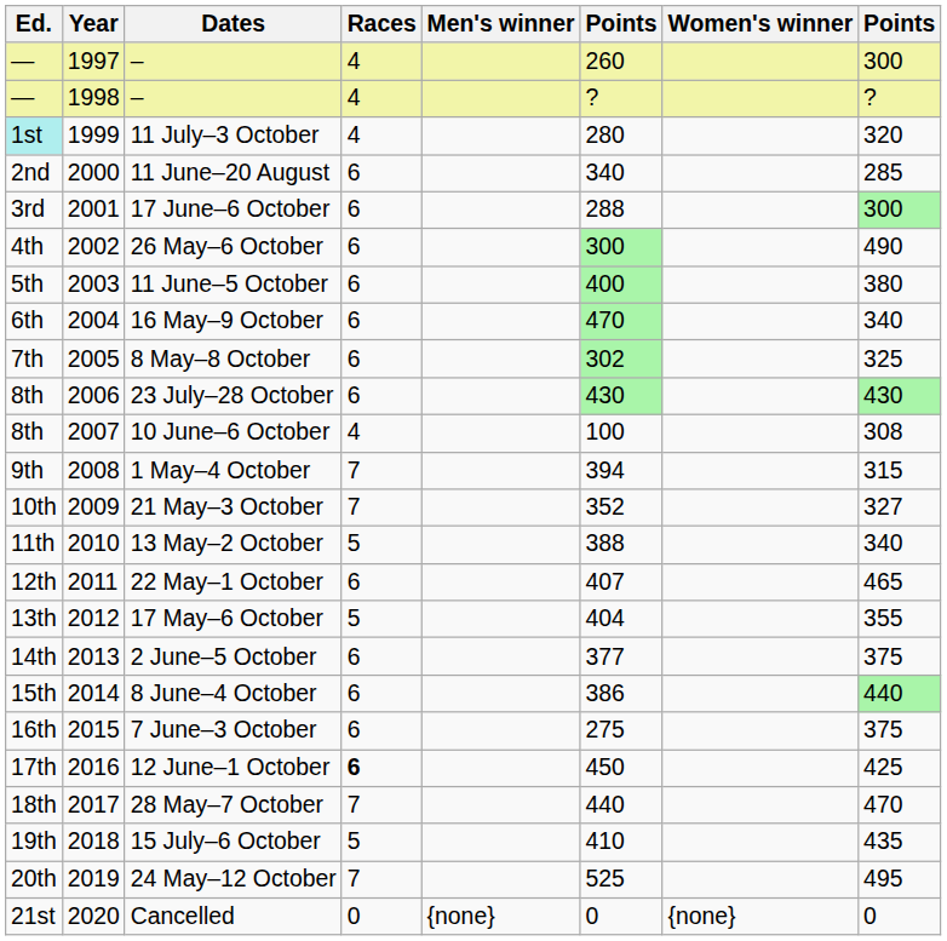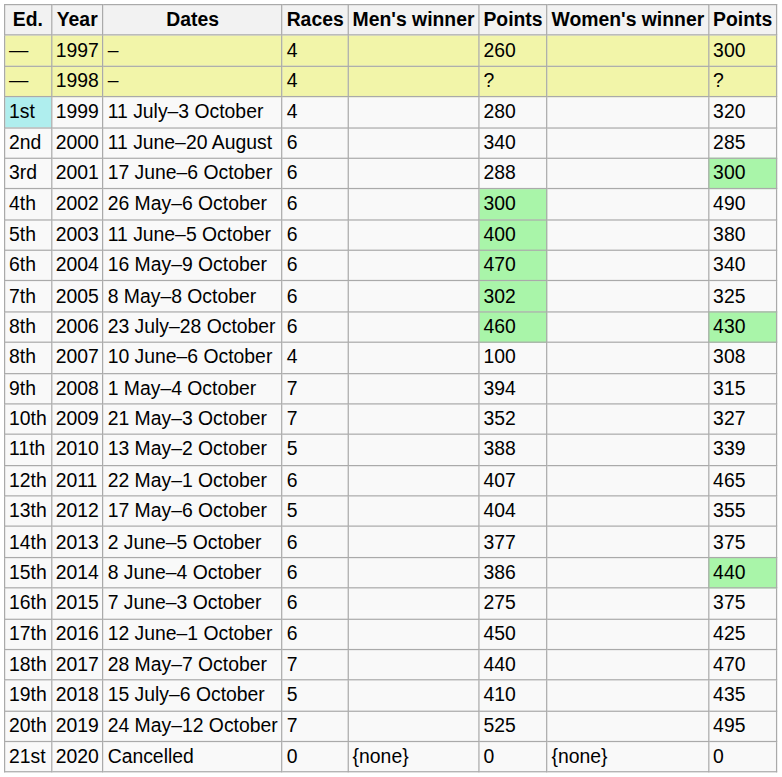23 July–28 October | column 6: 430 -> 460
13 May–2 October | column 8: 340 -> 339
12 June–1 October | Races: bold -> normal
